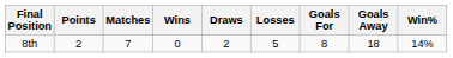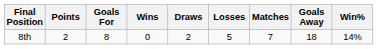columns swapped: Matches <-> Goals For
